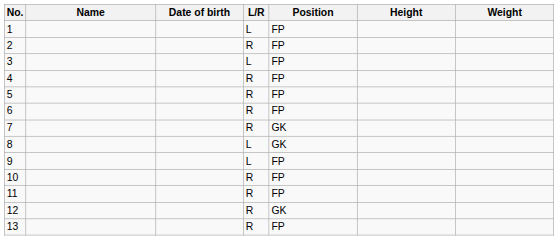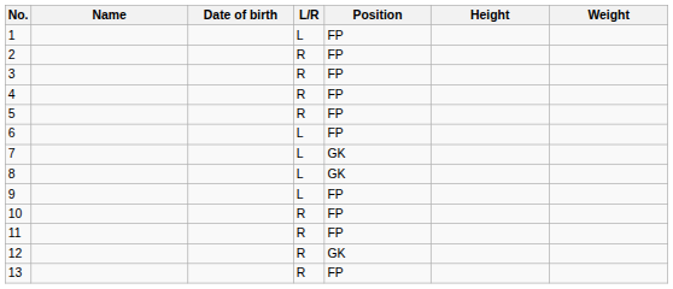3 | L/R: L -> R
6 | L/R: R -> L
7 | L/R: R -> L
